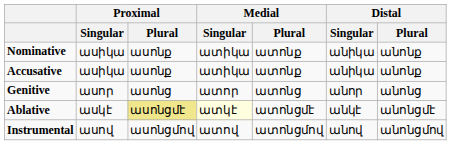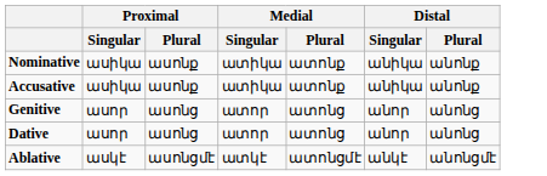+ row: Dative | ասոր | ասոնց | ատոր | ատոնց | անոր | անոնց
Ablative | Proximal / Plural: khaki background -> no background
Ablative | Medial / Singular: lightyellow background -> no background
- row: Instrumental | ասով | ասոնցմով | ատով | ատոնցմով | անով | անոնցմով
